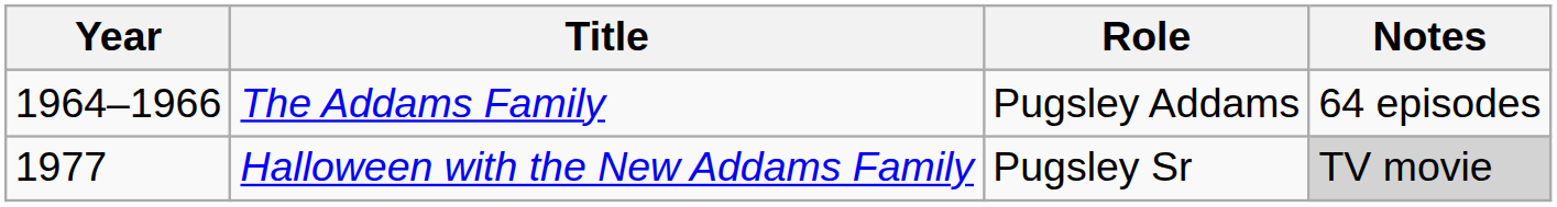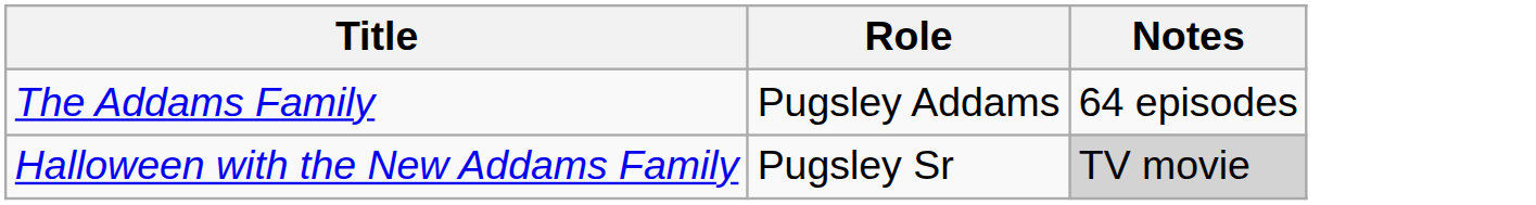- column: Year | 1964–1966 | 1977
